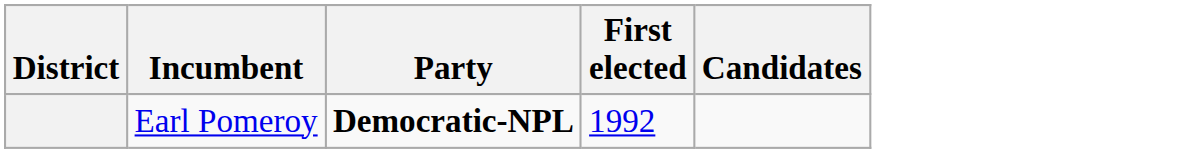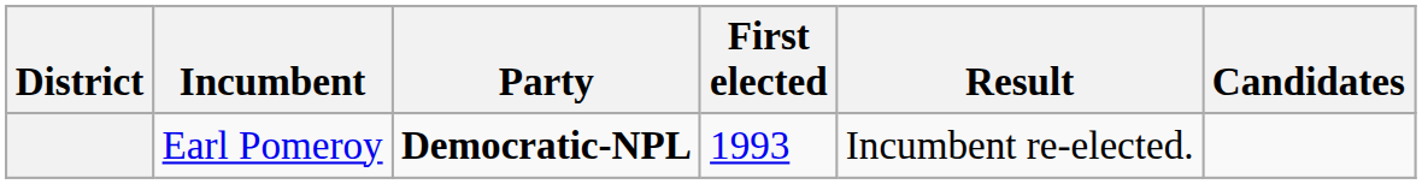+ column: Result | Incumbent re-elected.
Earl Pomeroy | First elected: 1992 -> 1993
